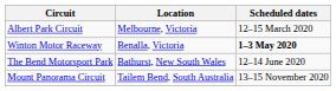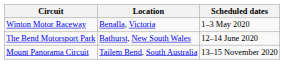- row: Albert Park Circuit | Melbourne, Victoria | 12–15 March 2020
Winton Motor Raceway | Scheduled dates: bold -> normal
